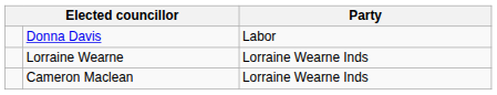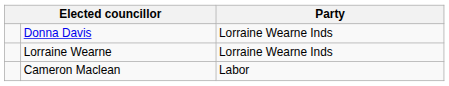Donna Davis | Party: Labor -> Lorraine Wearne Inds
Cameron Maclean | Party: Lorraine Wearne Inds -> Labor
